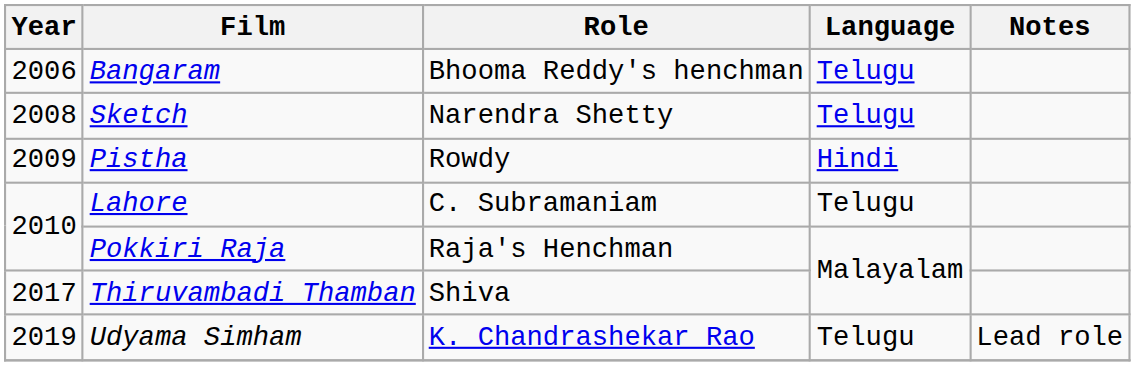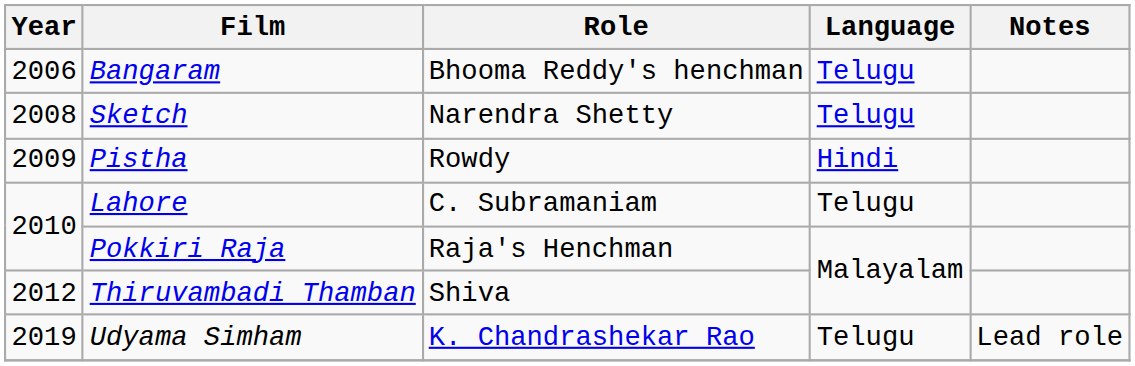Thiruvambadi Thamban | Year: 2017 -> 2012
